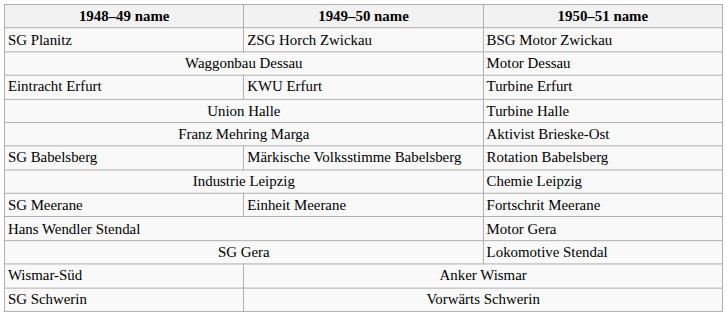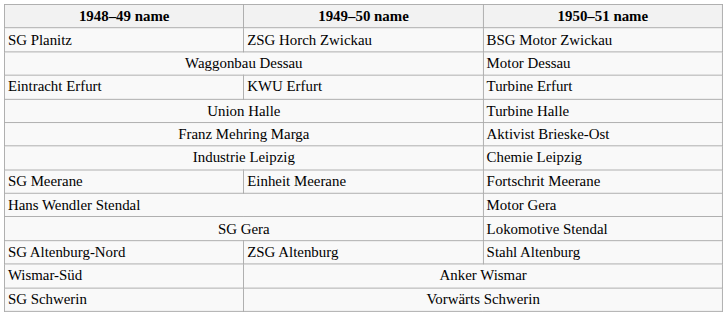- row: SG Babelsberg | Märkische Volksstimme Babelsberg | Rotation Babelsberg
+ row: SG Altenburg-Nord | ZSG Altenburg | Stahl Altenburg
